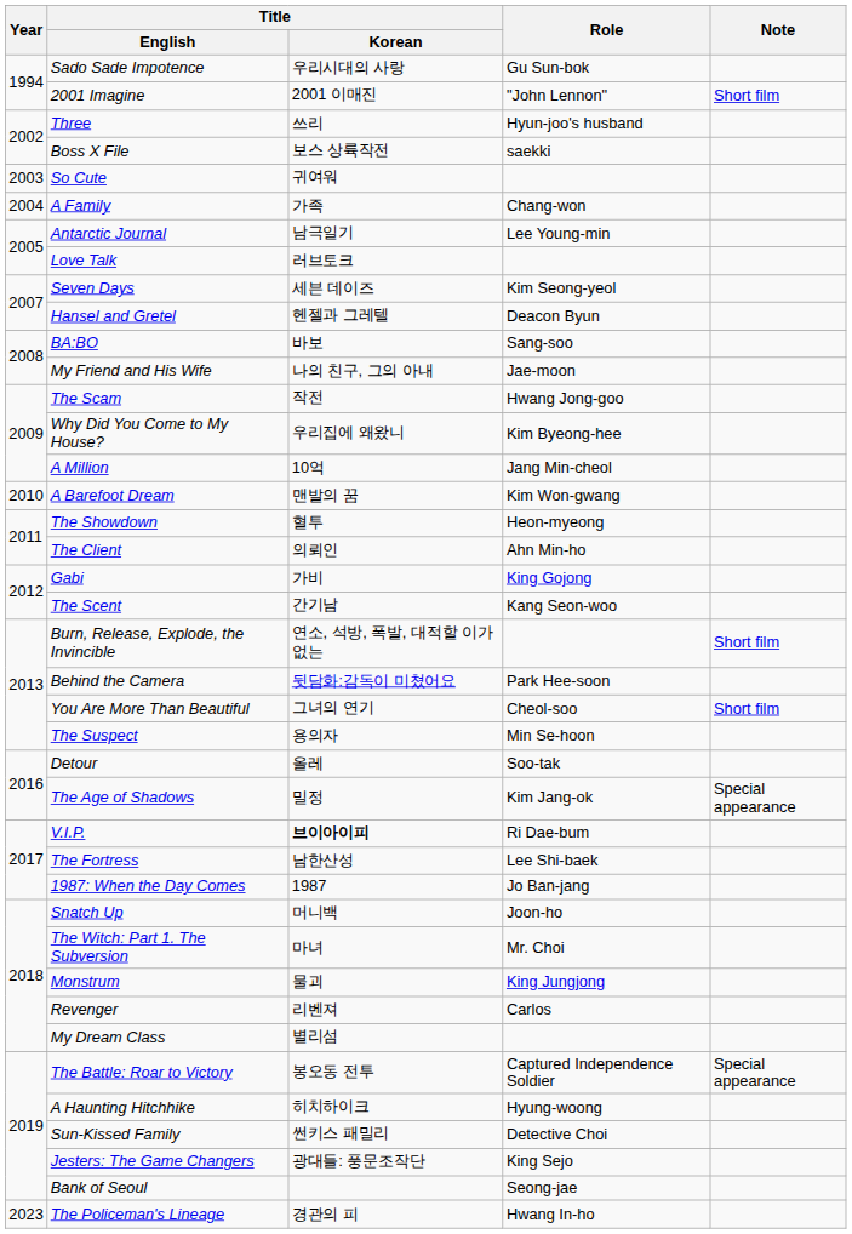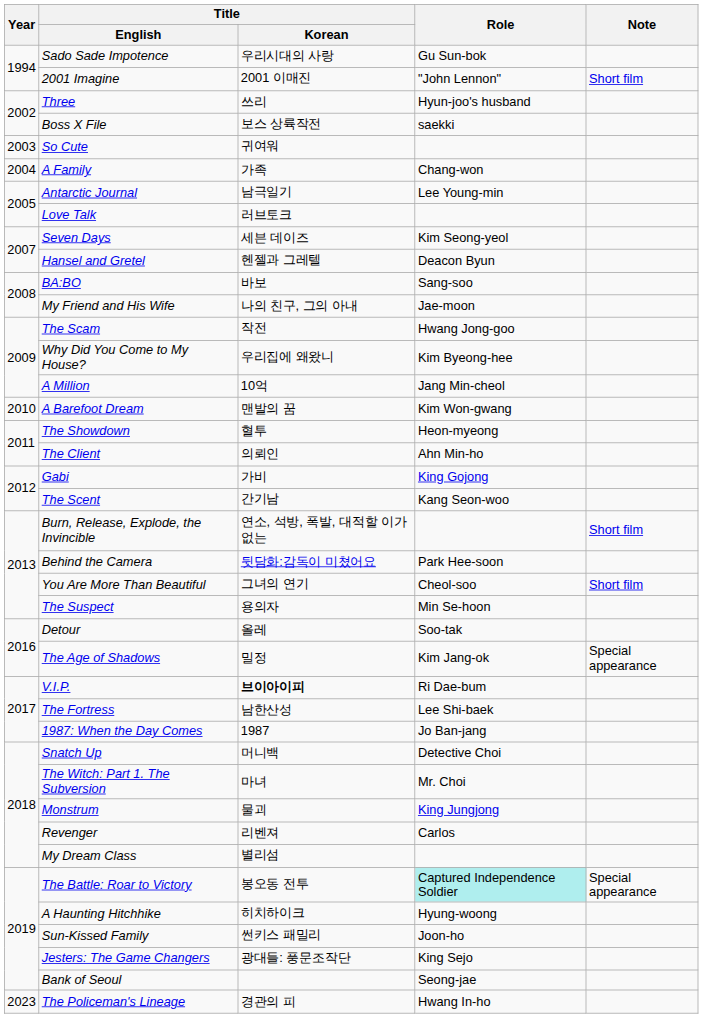Snatch Up | Role: Joon-ho -> Detective Choi
The Battle: Roar to Victory | Role: no background -> paleturquoise background
Sun-Kissed Family | Role: Detective Choi -> Joon-ho
